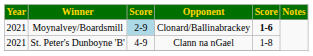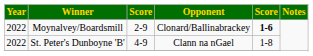Moynalvey/Boardsmill | Year: 2021 -> 2022
Moynalvey/Boardsmill | column 3: lightblue background -> no background
St. Peter's Dunboyne 'B' | Year: 2021 -> 2022
